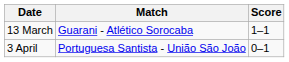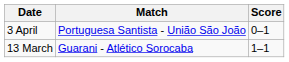rows swapped: 13 March <-> 3 April
